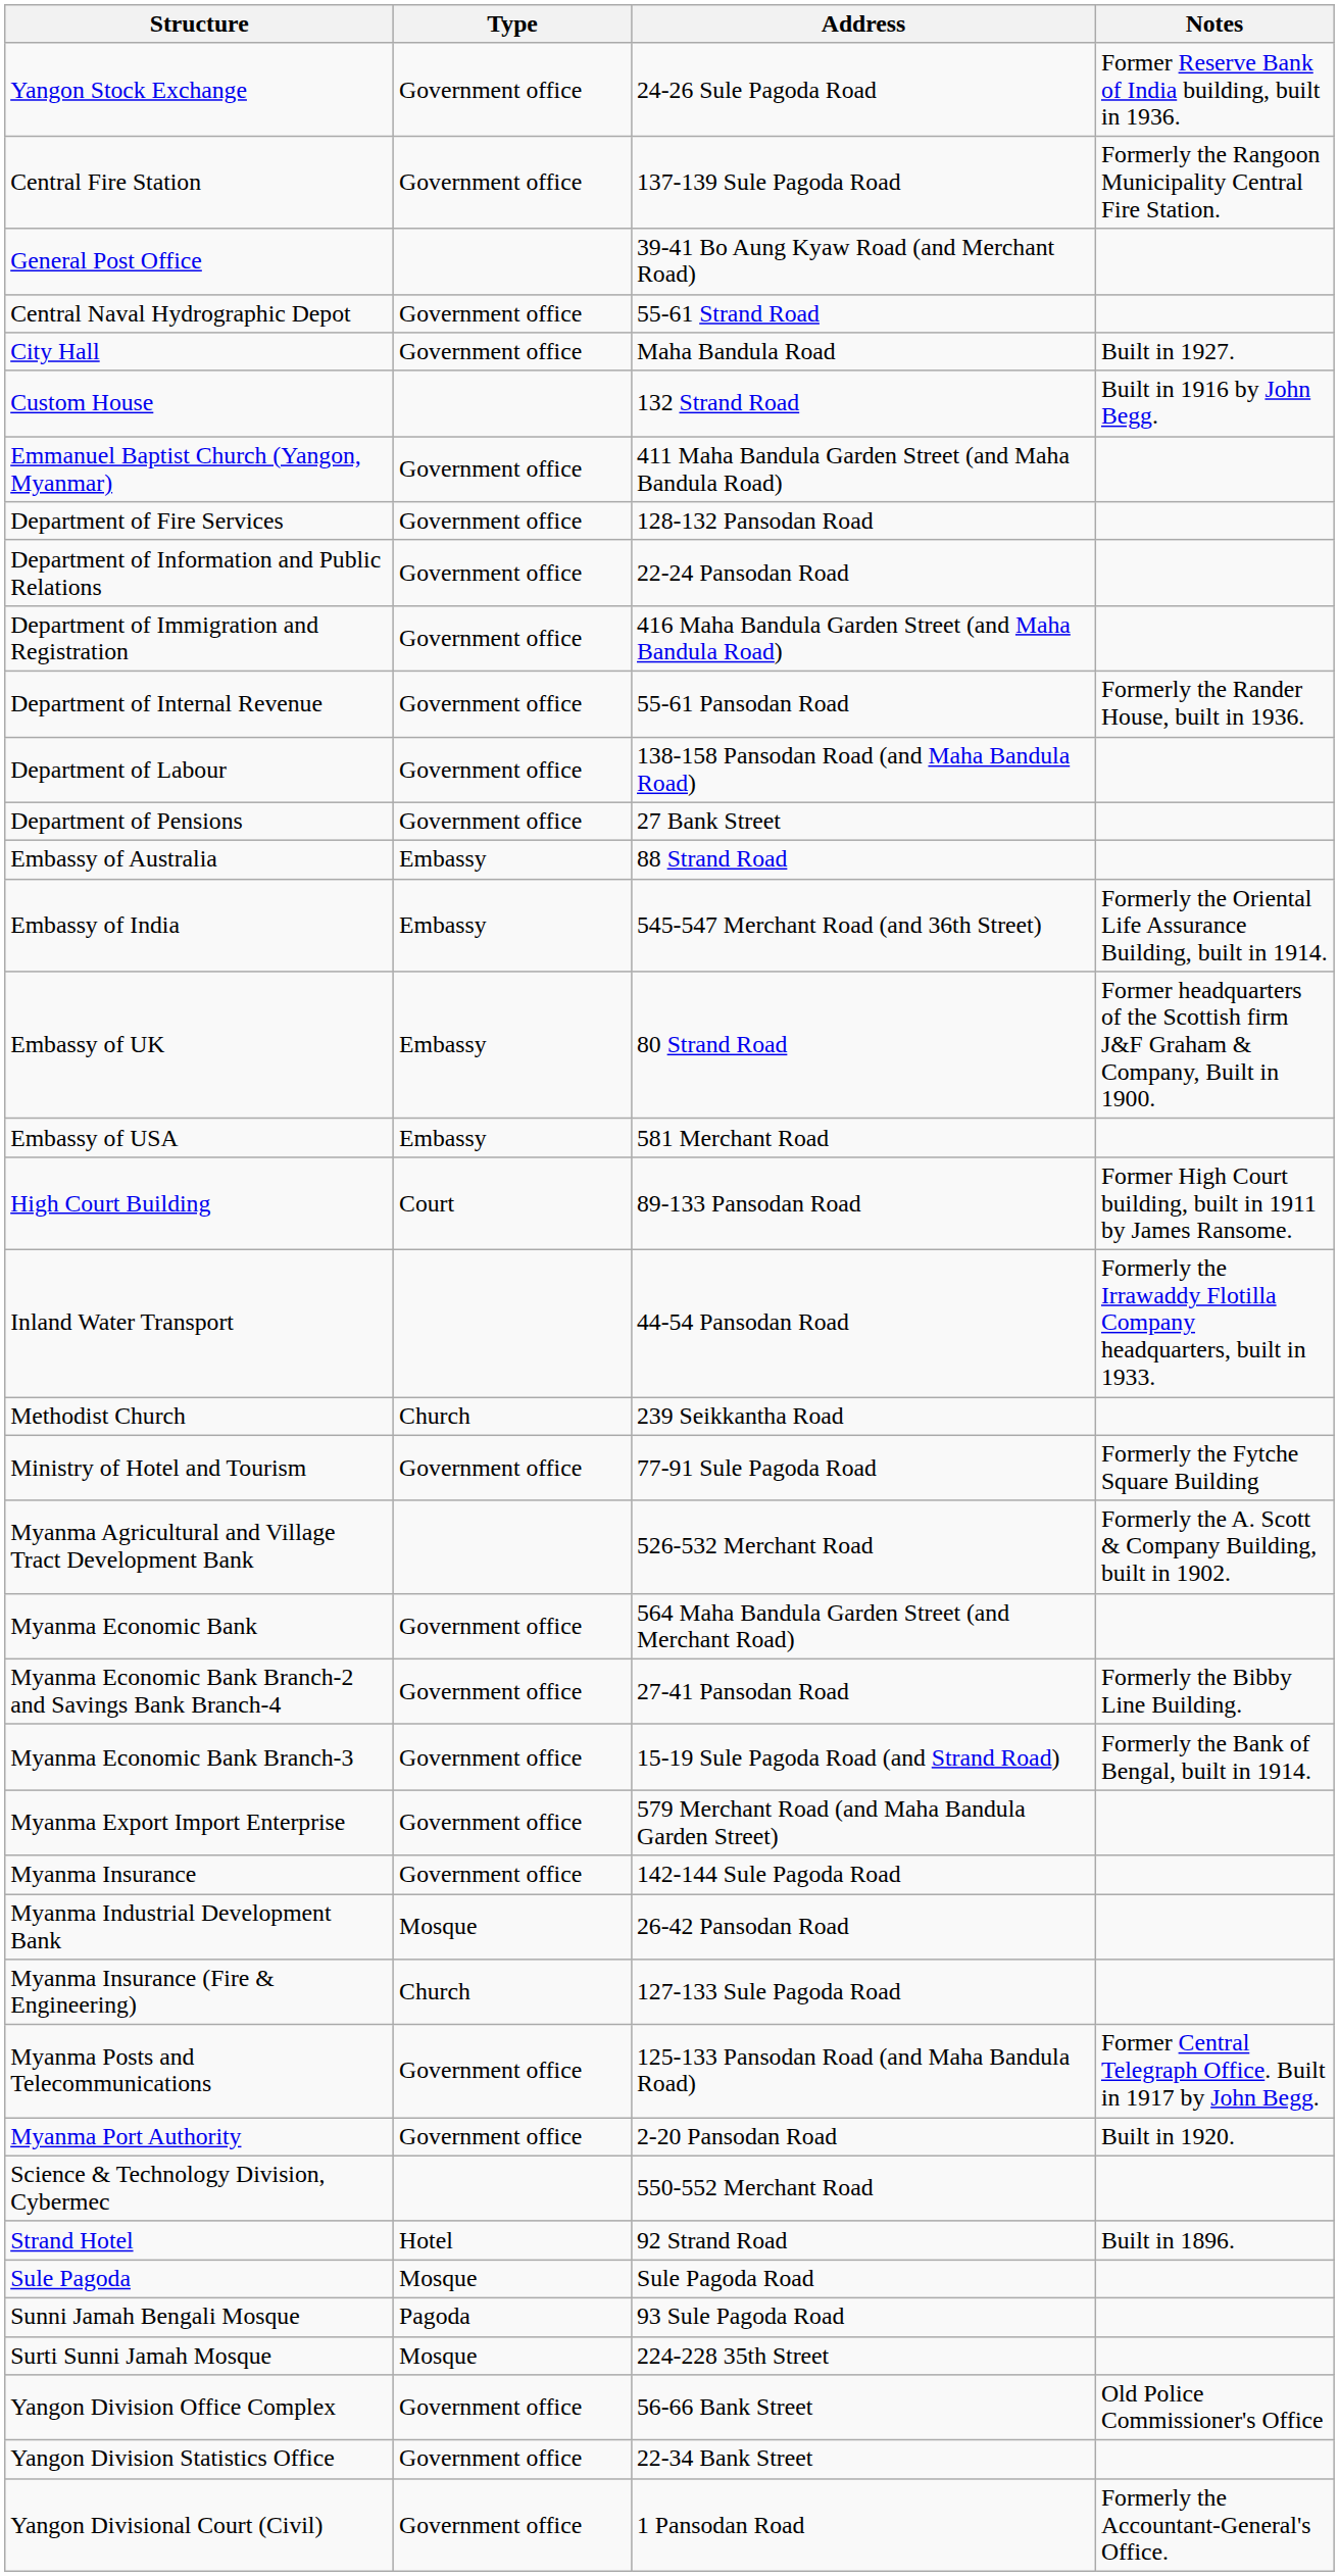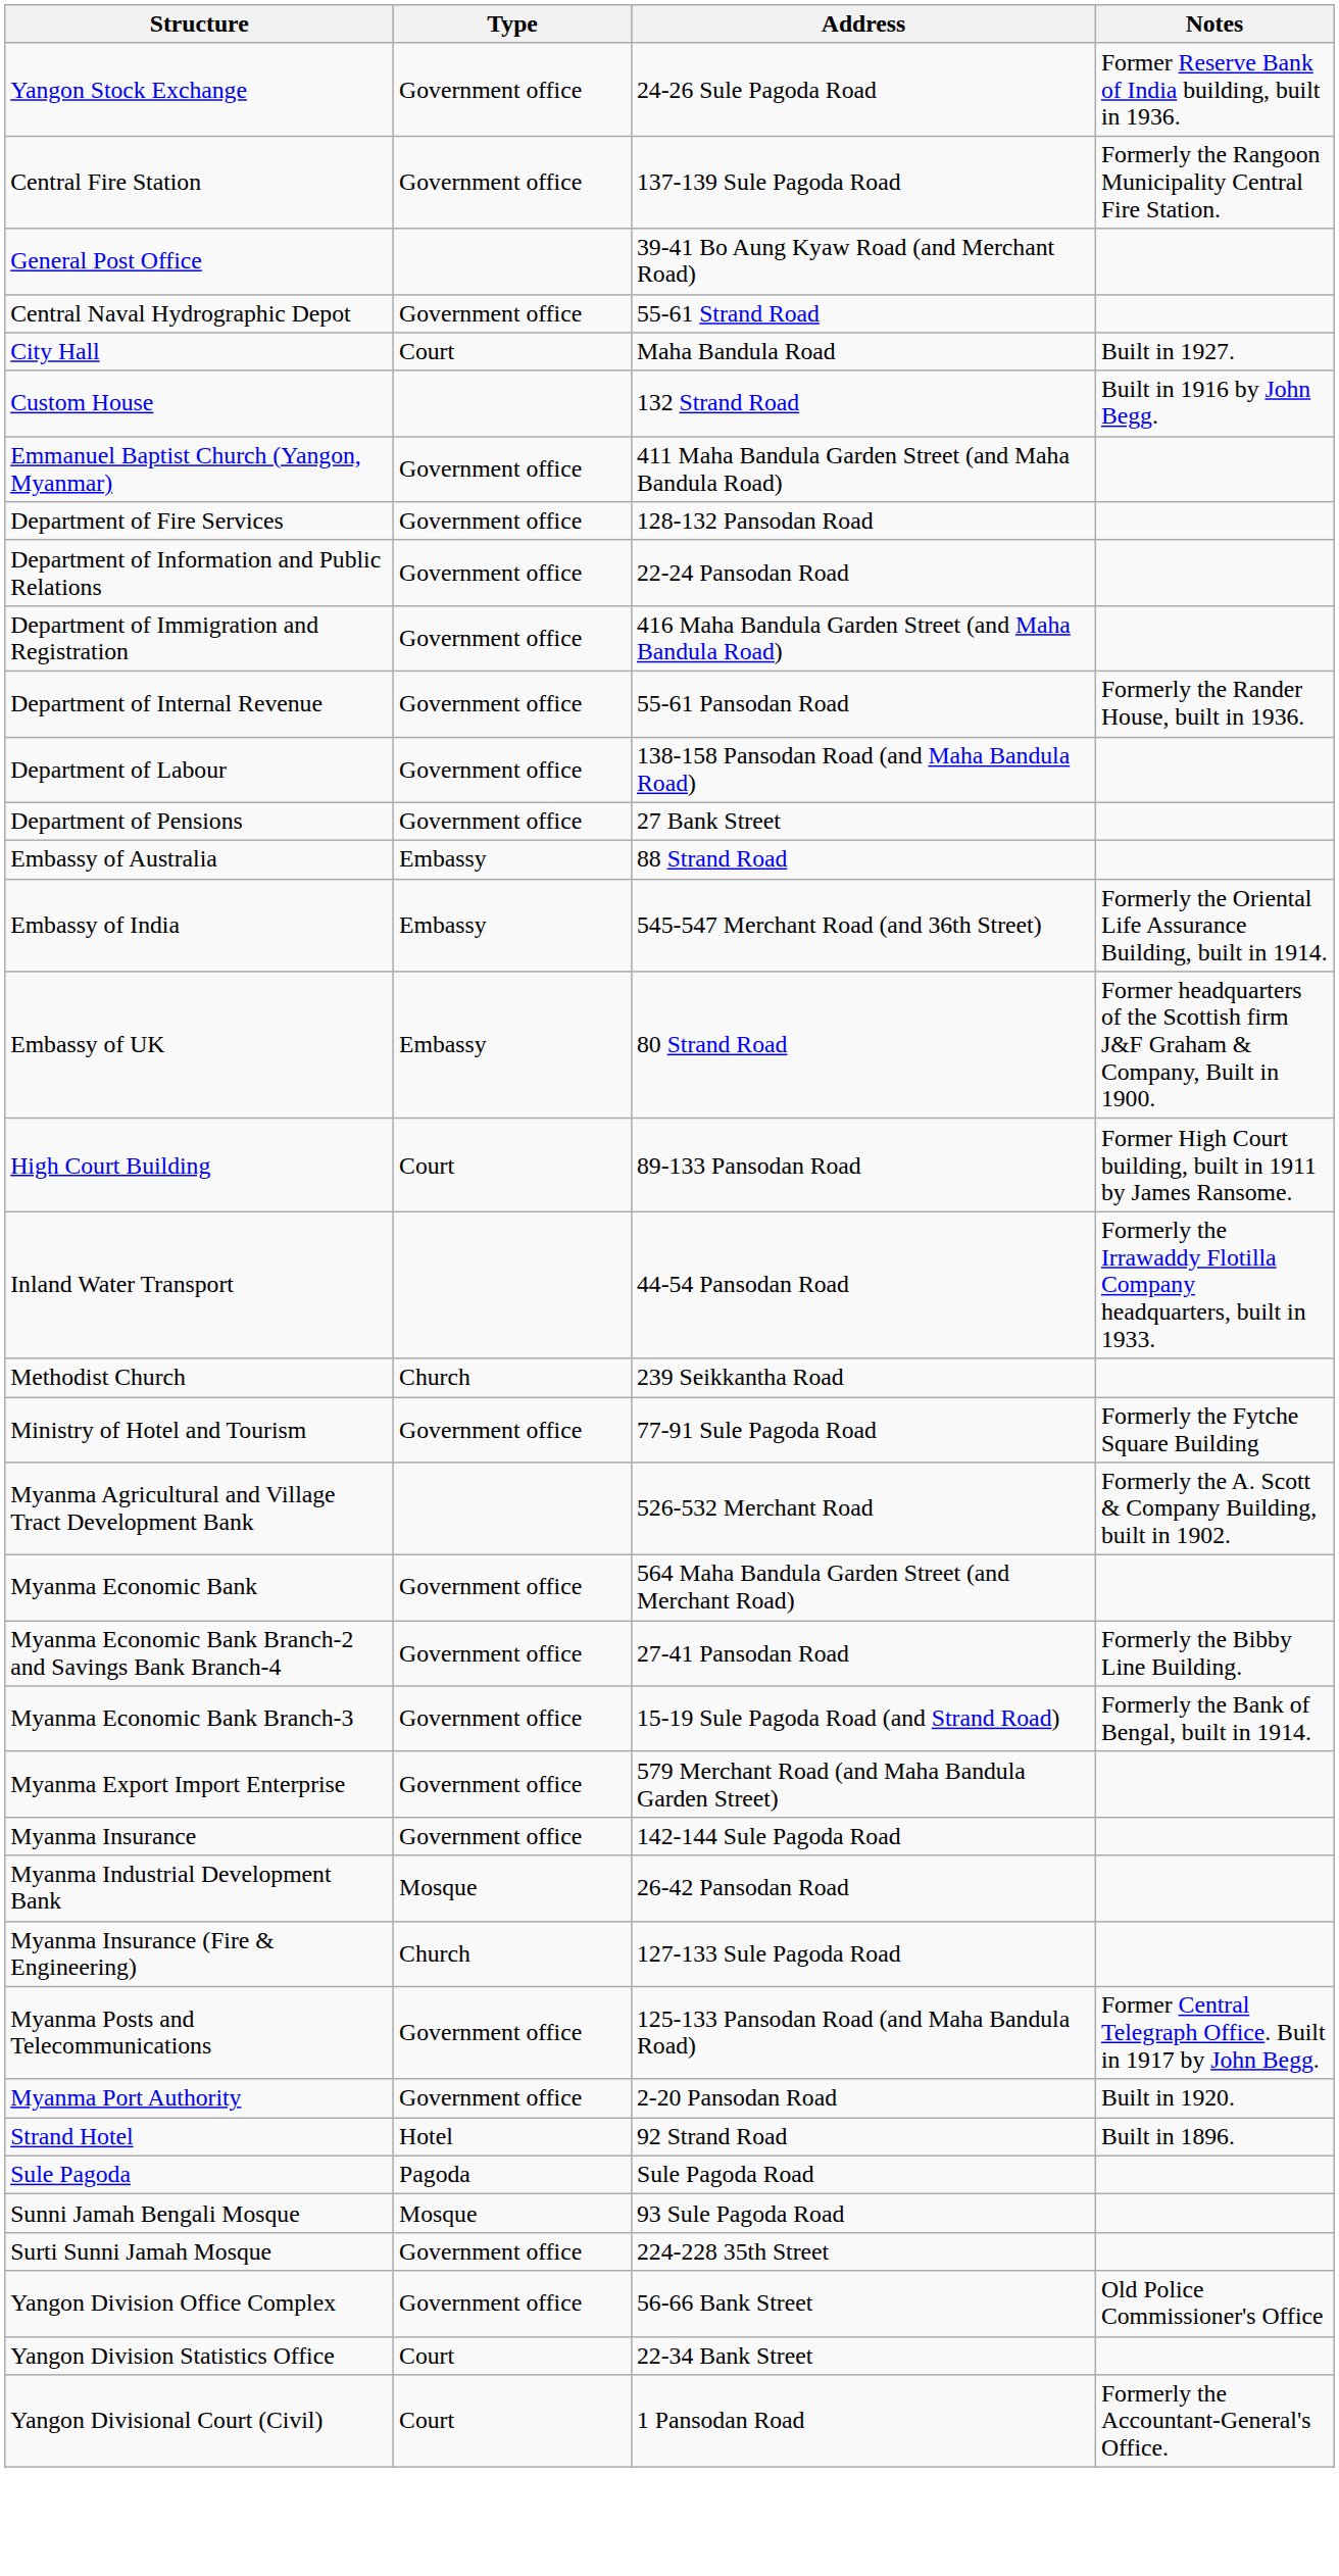City Hall | Type: Government office -> Court
- row: Embassy of USA | Embassy | 581 Merchant Road
- row: Science & Technology Division, Cybermec | 550-552 Merchant Road
Sule Pagoda | Type: Mosque -> Pagoda
Sunni Jamah Bengali Mosque | Type: Pagoda -> Mosque
Surti Sunni Jamah Mosque | Type: Mosque -> Government office
Yangon Division Statistics Office | Type: Government office -> Court
Yangon Divisional Court (Civil) | Type: Government office -> Court
